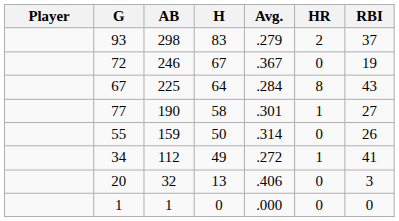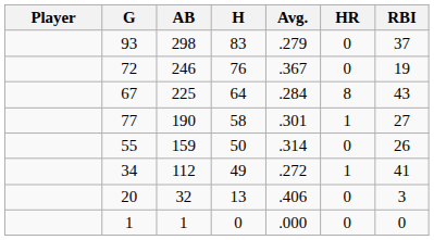93 | HR: 2 -> 0
72 | H: 67 -> 76
